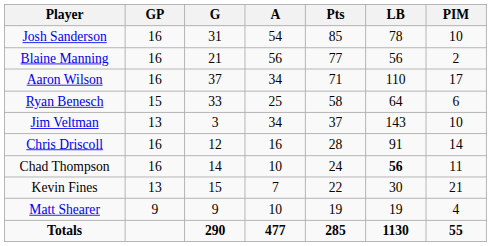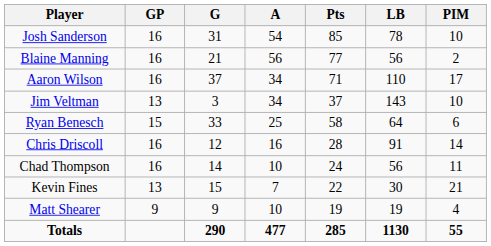rows swapped: Ryan Benesch <-> Jim Veltman
Chad Thompson | LB: bold -> normal
